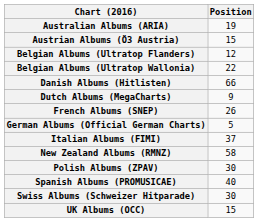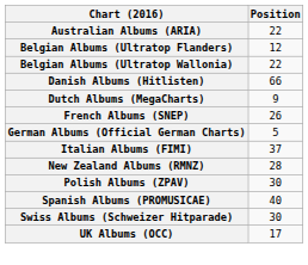Australian Albums (ARIA) | Position: 19 -> 22
- row: Austrian Albums (Ö3 Austria) | 15
New Zealand Albums (RMNZ) | Position: 58 -> 28
UK Albums (OCC) | Position: 15 -> 17
